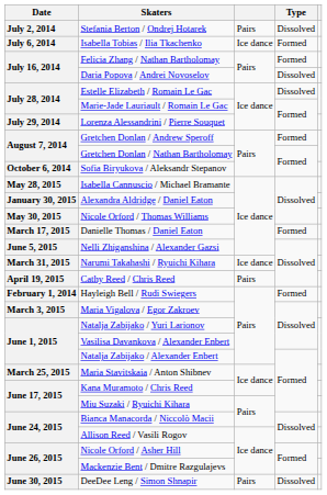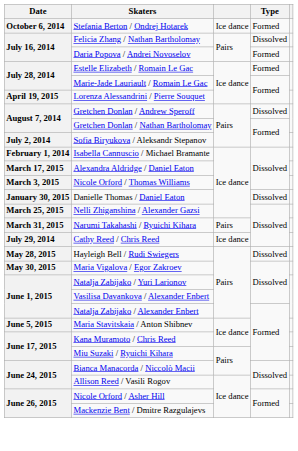Stefania Berton / Ondrej Hotarek | Date: July 2, 2014 -> October 6, 2014
Stefania Berton / Ondrej Hotarek | column 3: Pairs -> Ice dance
Stefania Berton / Ondrej Hotarek | Type: Dissolved -> Formed
- row: July 6, 2014 | Isabella Tobias / Ilia Tkachenko | Ice dance | Formed
Felicia Zhang / Nathan Bartholomay | Type: Formed -> Dissolved
Daria Popova / Andrei Novoselov | Type: Dissolved -> Formed
Estelle Elizabeth / Romain Le Gac | Type: Dissolved -> Formed
Lorenza Alessandrini / Pierre Souquet | Date: July 29, 2014 -> April 19, 2015
Gretchen Donlan / Andrew Speroff | Type: Formed -> Dissolved
Sofia Biryukova / Aleksandr Stepanov | Date: October 6, 2014 -> July 2, 2014
Isabella Cannuscio / Michael Bramante | Date: May 28, 2015 -> February 1, 2014
Alexandra Aldridge / Daniel Eaton | Date: January 30, 2015 -> March 17, 2015
Nicole Orford / Thomas Williams | Date: May 30, 2015 -> March 3, 2015
Danielle Thomas / Daniel Eaton | Date: March 17, 2015 -> January 30, 2015
Danielle Thomas / Daniel Eaton | Type: Formed -> Dissolved
Nelli Zhiganshina / Alexander Gazsi | Date: June 5, 2015 -> March 25, 2015
Narumi Takahashi / Ryuichi Kihara | column 3: Ice dance -> Pairs
Cathy Reed / Chris Reed | Date: April 19, 2015 -> July 29, 2014
Cathy Reed / Chris Reed | column 3: Pairs -> Ice dance
Hayleigh Bell / Rudi Swiegers | Date: February 1, 2014 -> May 28, 2015
Hayleigh Bell / Rudi Swiegers | Type: Formed -> Dissolved
Maria Vigalova / Egor Zakroev | Date: March 3, 2015 -> May 30, 2015
Maria Stavitskaia / Anton Shibnev | Date: March 25, 2015 -> June 5, 2015
- row: June 30, 2015 | DeeDee Leng / Simon Shnapir | Pairs | Dissolved
